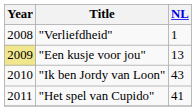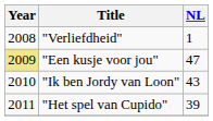"Een kusje voor jou" | NL: 13 -> 47
"Het spel van Cupido" | NL: 41 -> 39
